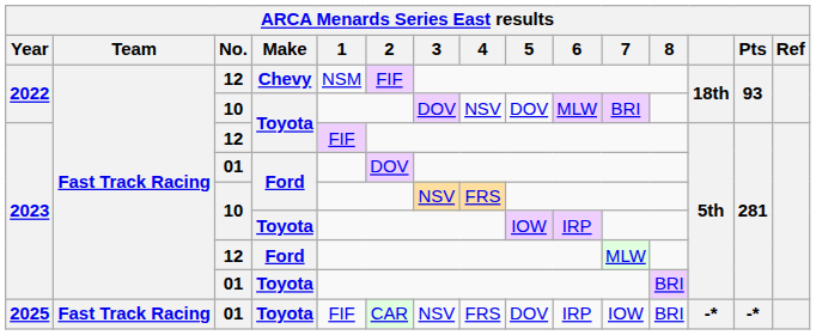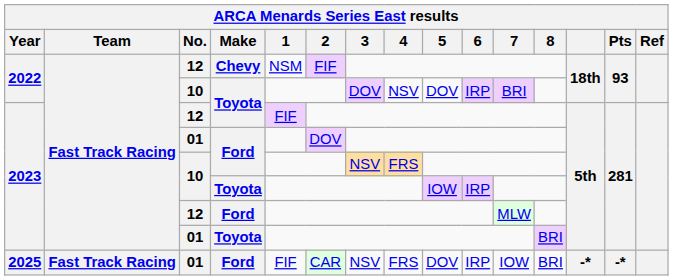2022 / 10 | 6: MLW -> IRP
2025 | Make: Toyota -> Ford
